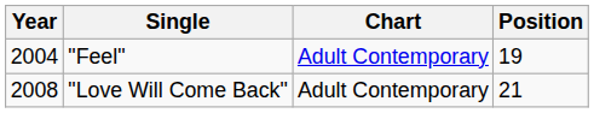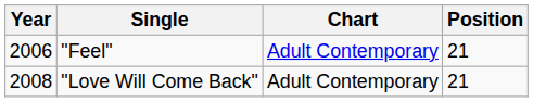"Feel" | Year: 2004 -> 2006
"Feel" | Position: 19 -> 21
